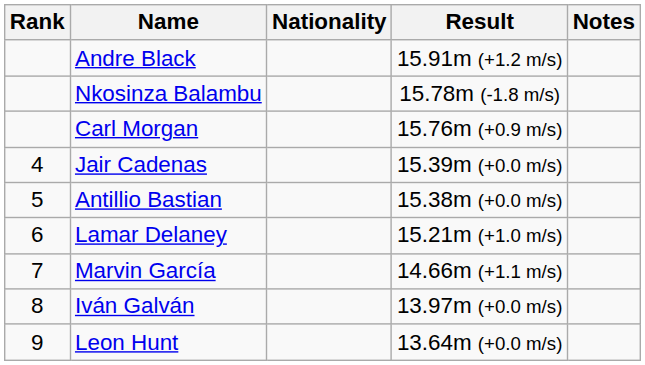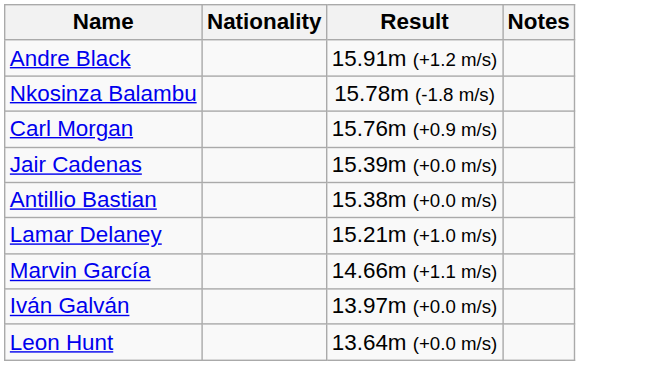- column: Rank | 4 | 5 | 6 | 7 | 8 | 9
